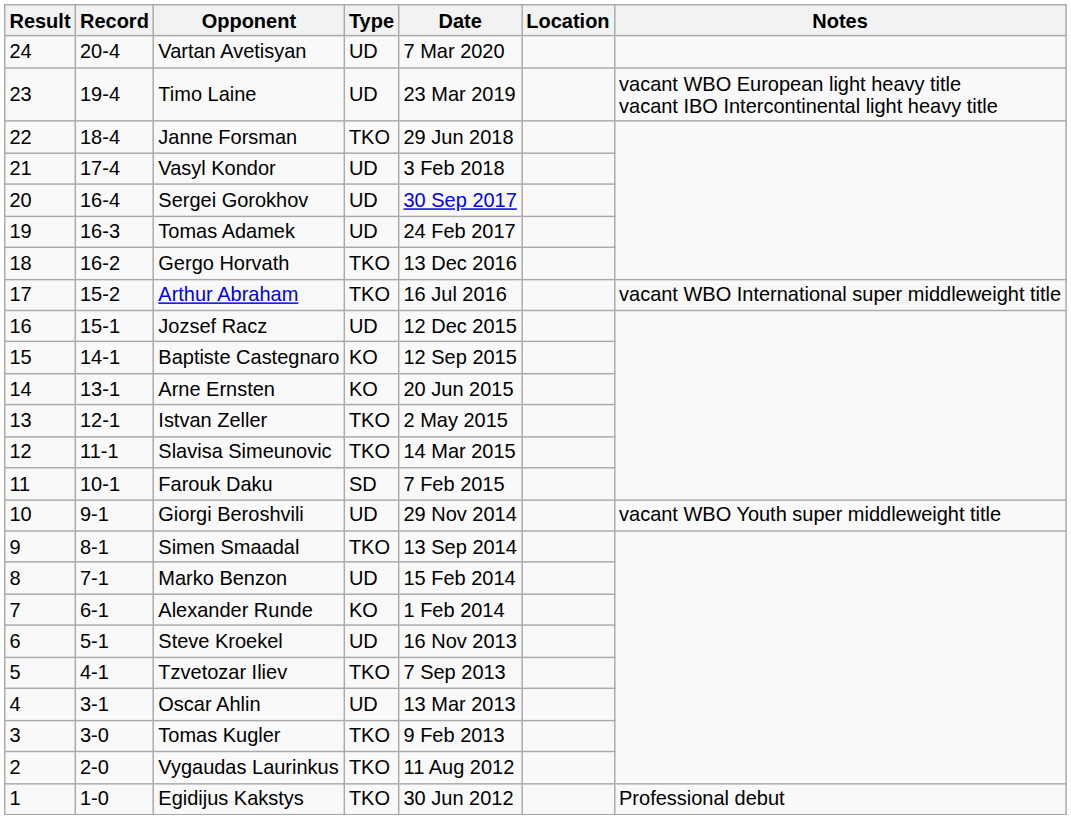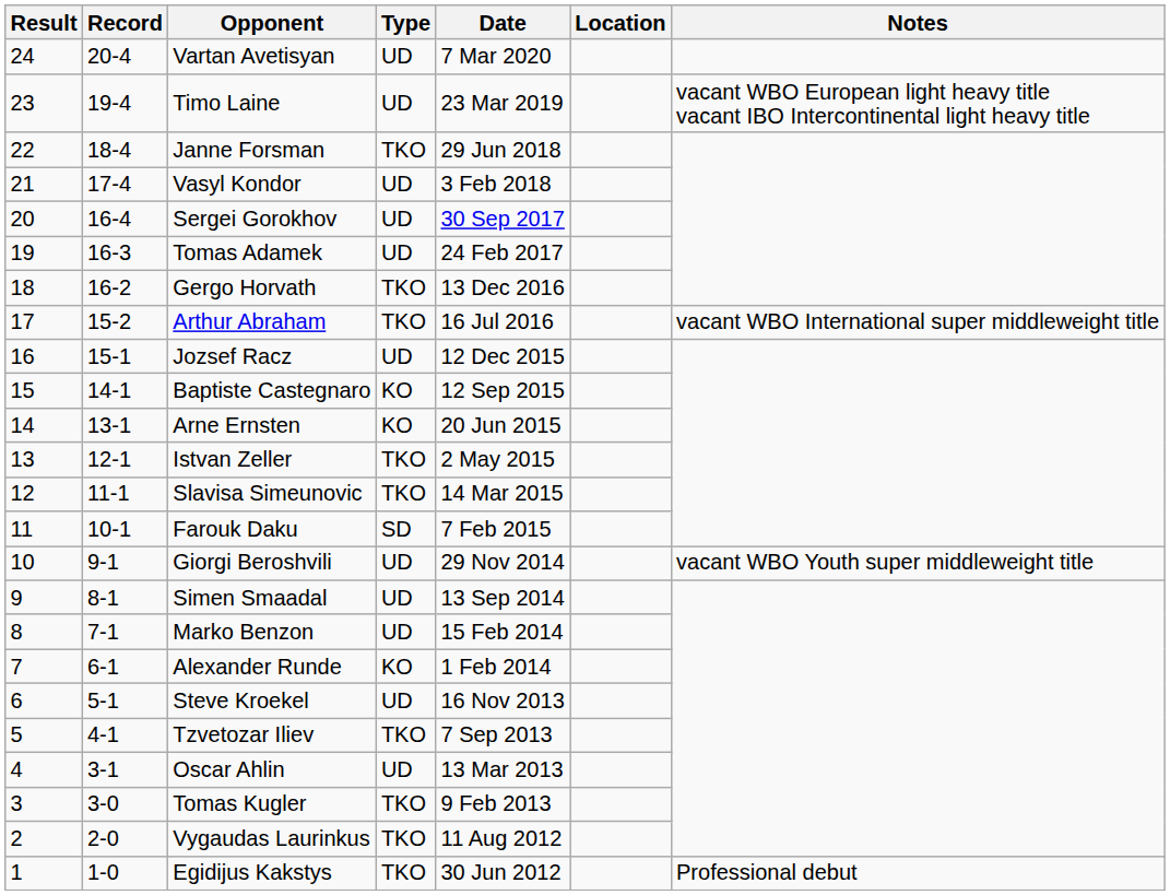Simen Smaadal | Type: TKO -> UD
